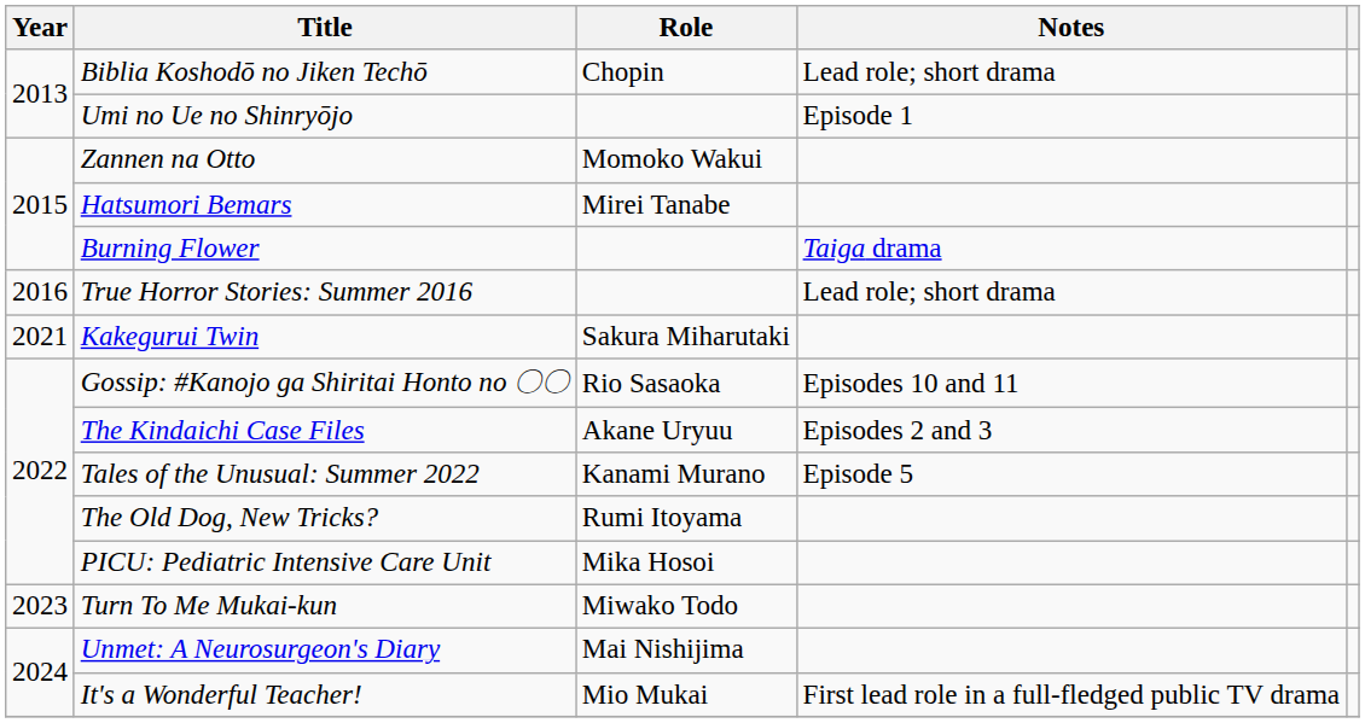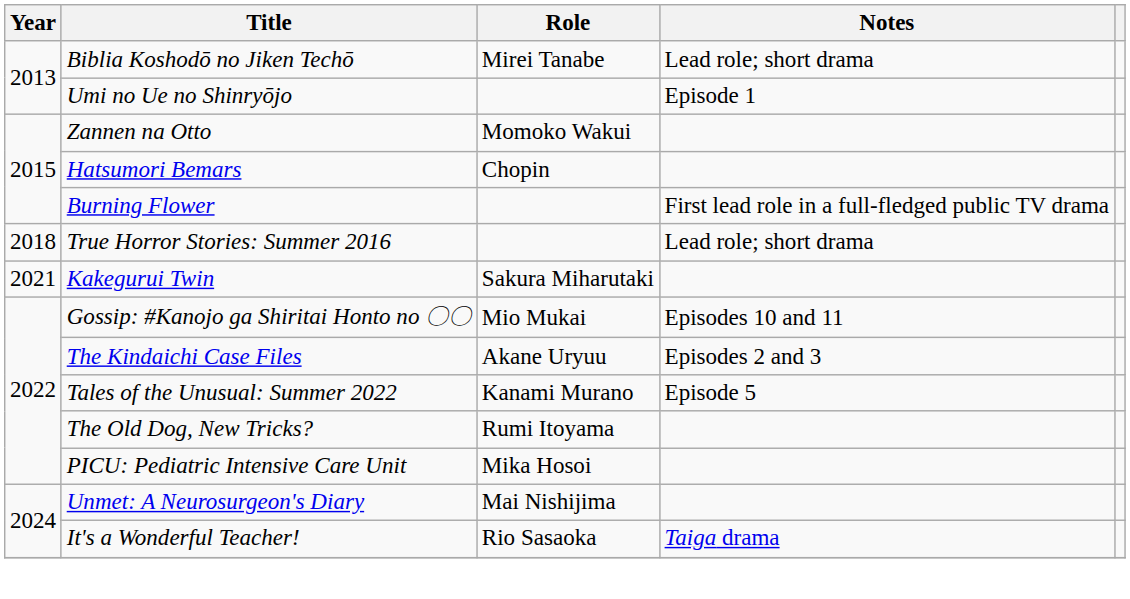Biblia Koshodō no Jiken Techō | Role: Chopin -> Mirei Tanabe
Hatsumori Bemars | Role: Mirei Tanabe -> Chopin
Burning Flower | Notes: Taiga drama -> First lead role in a full-fledged public TV drama
True Horror Stories: Summer 2016 | Year: 2016 -> 2018
Gossip: #Kanojo ga Shiritai Honto no 〇〇 | Role: Rio Sasaoka -> Mio Mukai
- row: 2023 | Turn To Me Mukai-kun | Miwako Todo
It's a Wonderful Teacher! | Role: Mio Mukai -> Rio Sasaoka
It's a Wonderful Teacher! | Notes: First lead role in a full-fledged public TV drama -> Taiga drama
